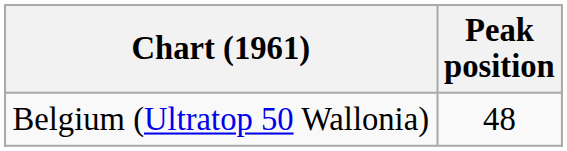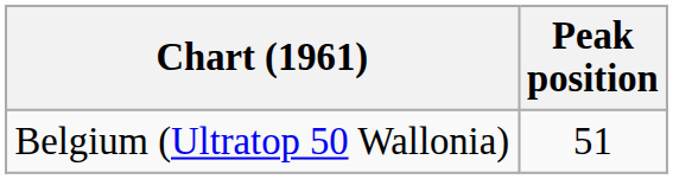Belgium (Ultratop 50 Wallonia) | Peak position: 48 -> 51
